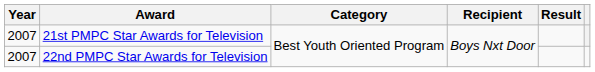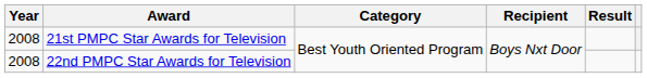21st PMPC Star Awards for Television | Year: 2007 -> 2008
22nd PMPC Star Awards for Television | Year: 2007 -> 2008
